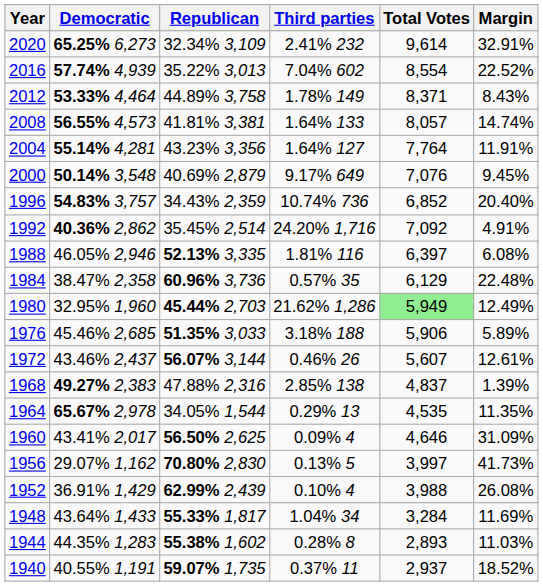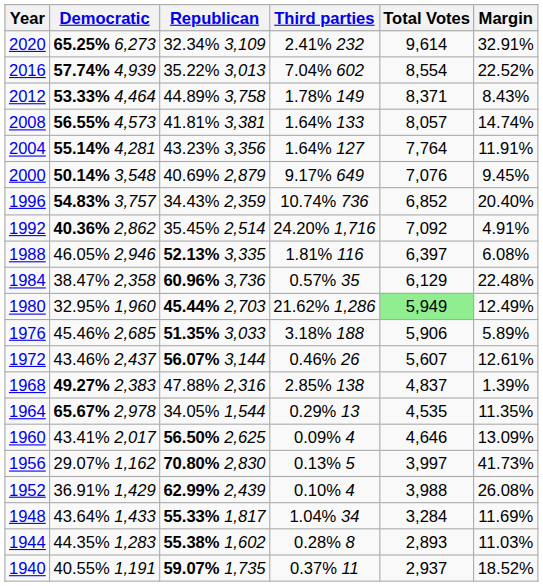1960 | Margin: 31.09% -> 13.09%
